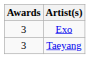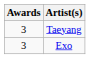rows swapped: Exo <-> Taeyang
